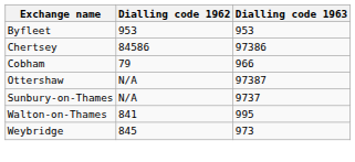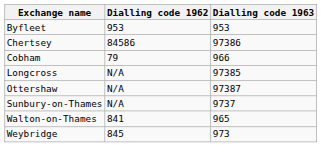+ row: Longcross | N/A | 97385
Walton-on-Thames | Dialling code 1963: 995 -> 965
